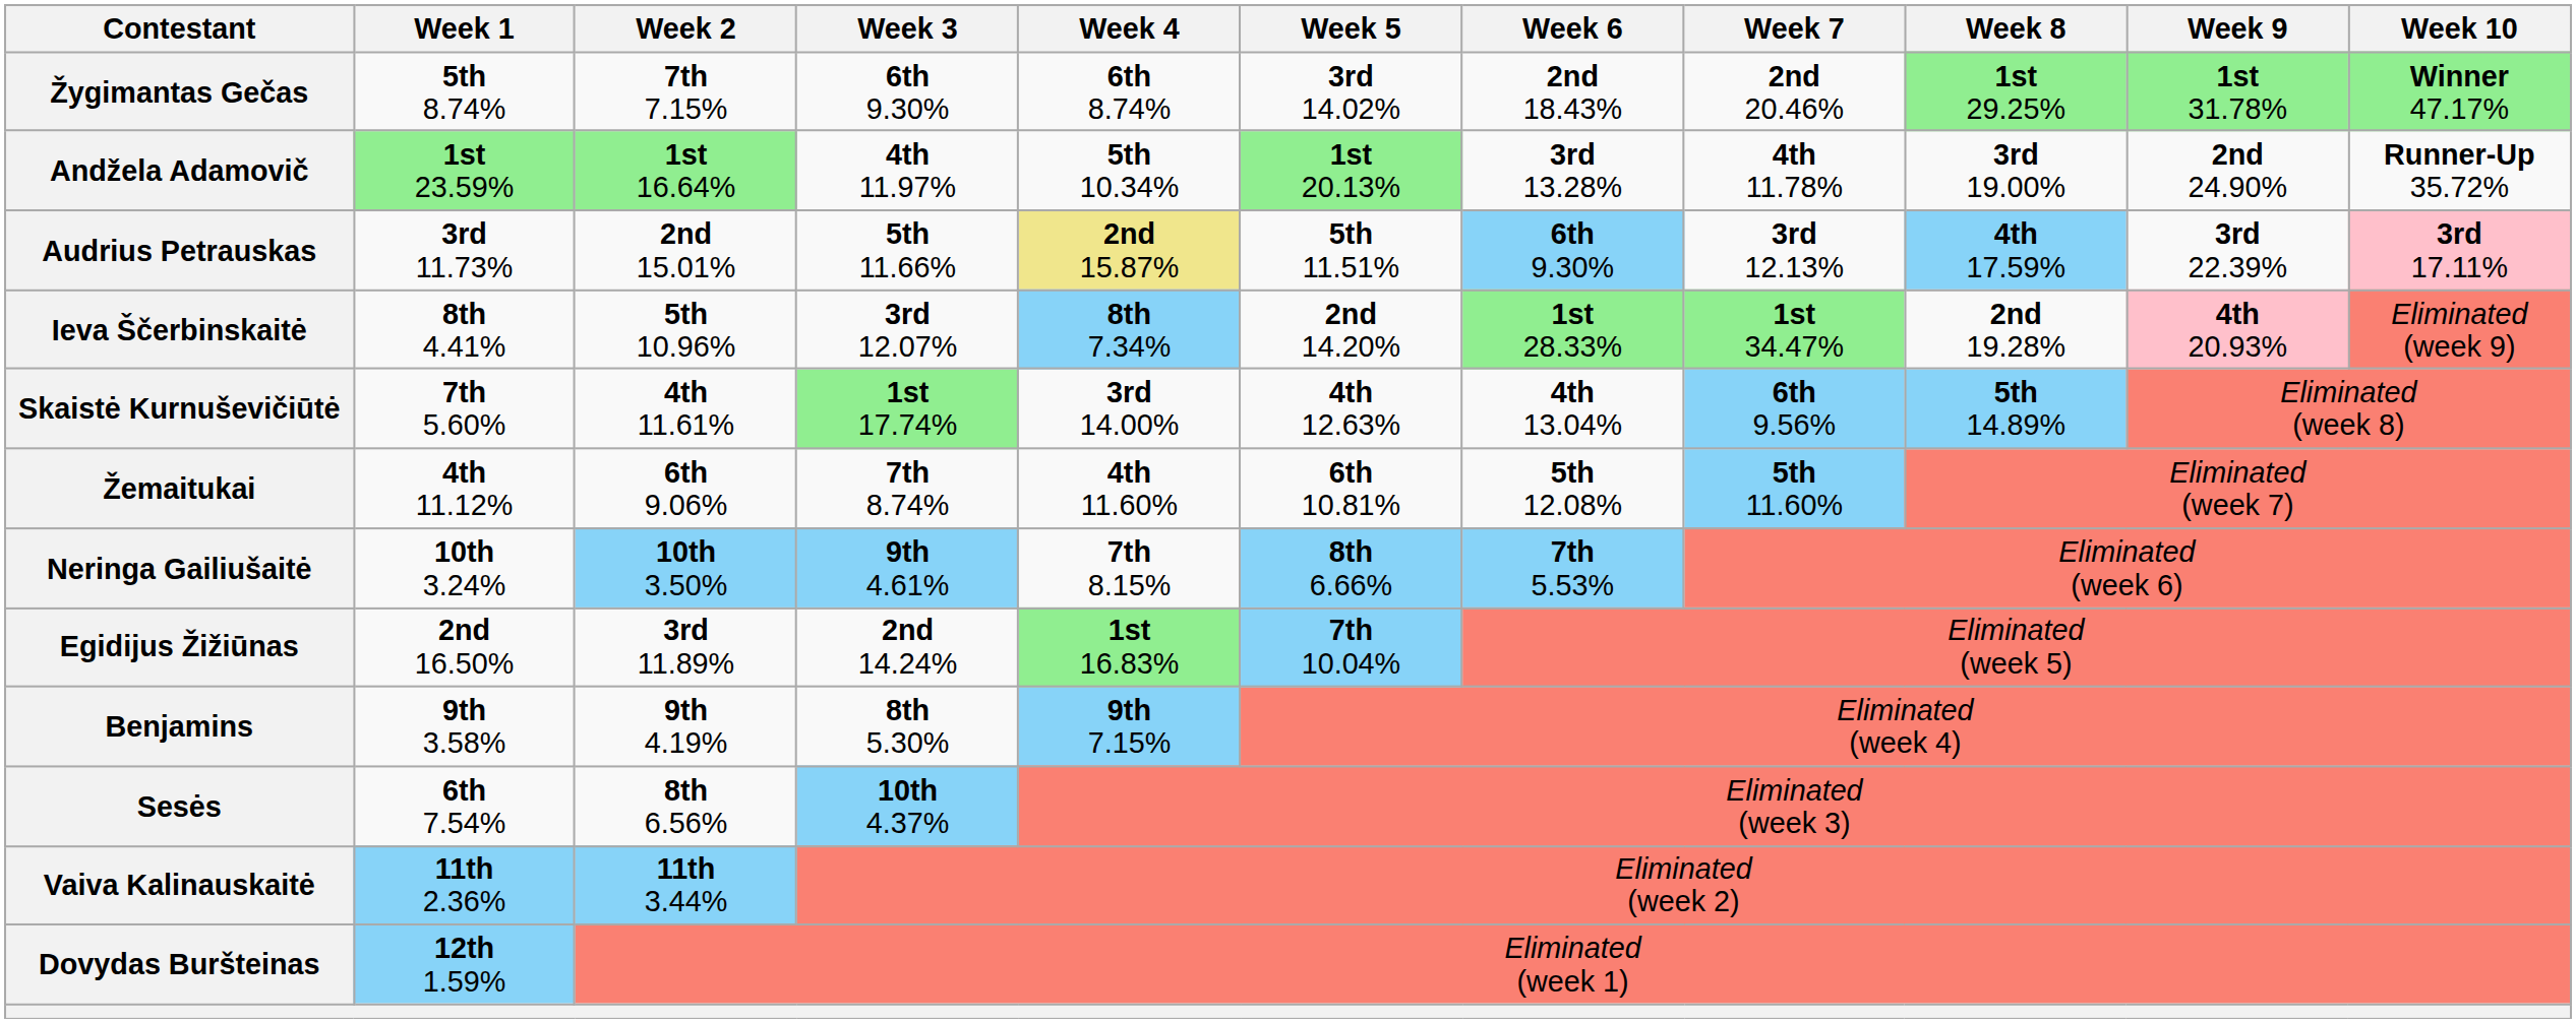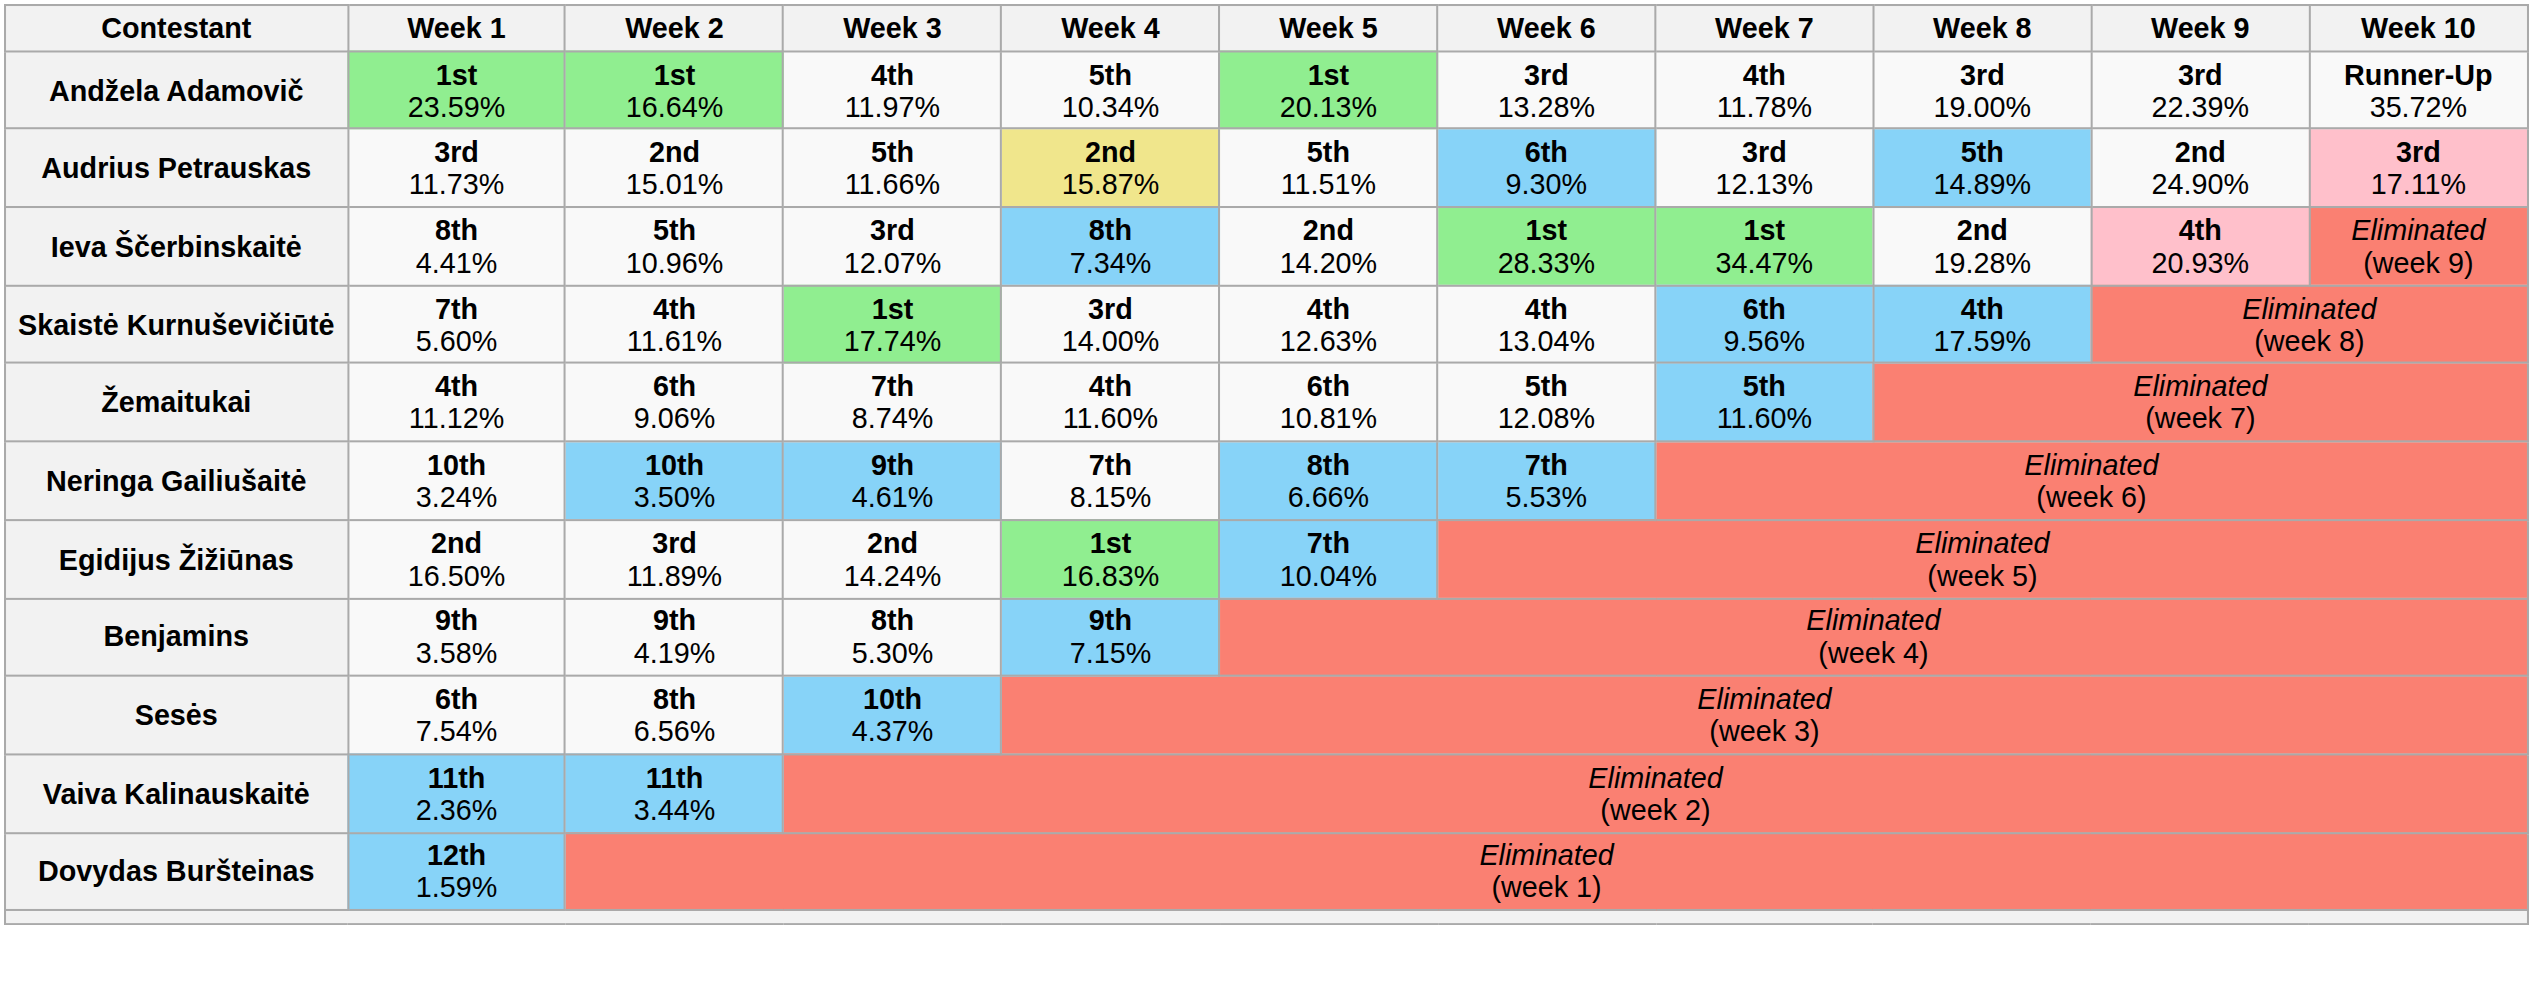- row: Žygimantas Gečas | 5th 8.74% | 7th 7.15% | 6th 9.30% | 6th 8.74% | 3rd 14.02% | 2nd 18.43% | 2nd 20.46% | 1st 29.25% | 1st 31.78% | Winner 47.17%
Andžela Adamovič | Week 9: 2nd 24.90% -> 3rd 22.39%
Audrius Petrauskas | Week 8: 4th 17.59% -> 5th 14.89%
Audrius Petrauskas | Week 9: 3rd 22.39% -> 2nd 24.90%
Skaistė Kurnuševičiūtė | Week 8: 5th 14.89% -> 4th 17.59%
